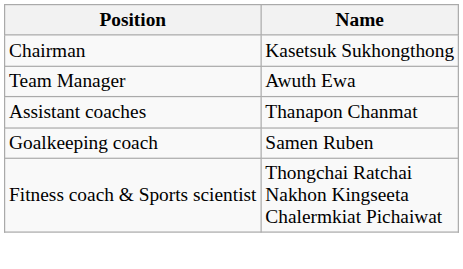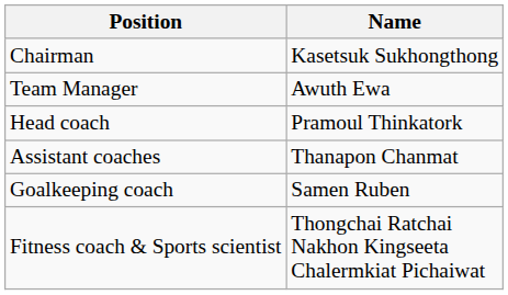+ row: Head coach | Pramoul Thinkatork
